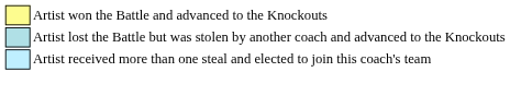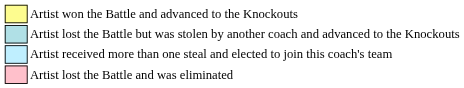+ row: Artist lost the Battle and was eliminated
